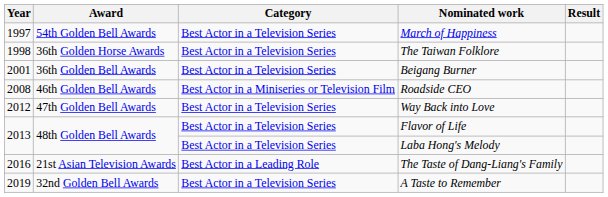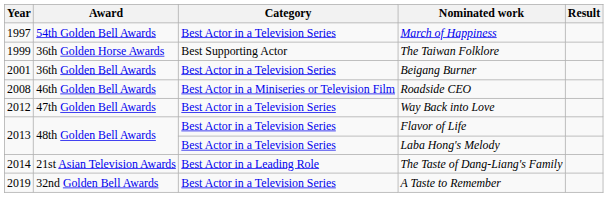The Taiwan Folklore | Year: 1998 -> 1999
The Taiwan Folklore | Category: Best Actor in a Television Series -> Best Supporting Actor
The Taste of Dang-Liang's Family | Year: 2016 -> 2014
